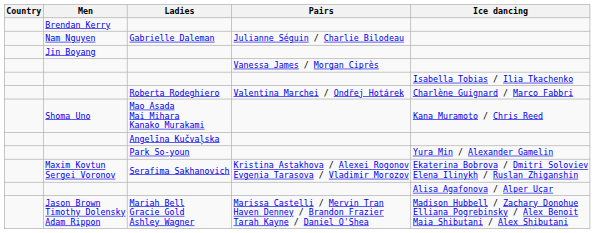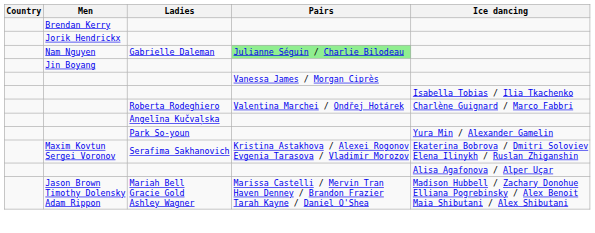+ row: Jorik Hendrickx
Nam Nguyen | Pairs: no background -> lightgreen background
- row: Shoma Uno | Mao Asada Mai Mihara Kanako Murakami | Kana Muramoto / Chris Reed
